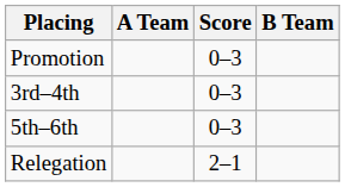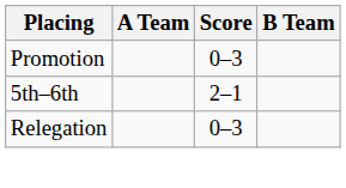- row: 3rd–4th | 0–3
5th–6th | Score: 0–3 -> 2–1
Relegation | Score: 2–1 -> 0–3
